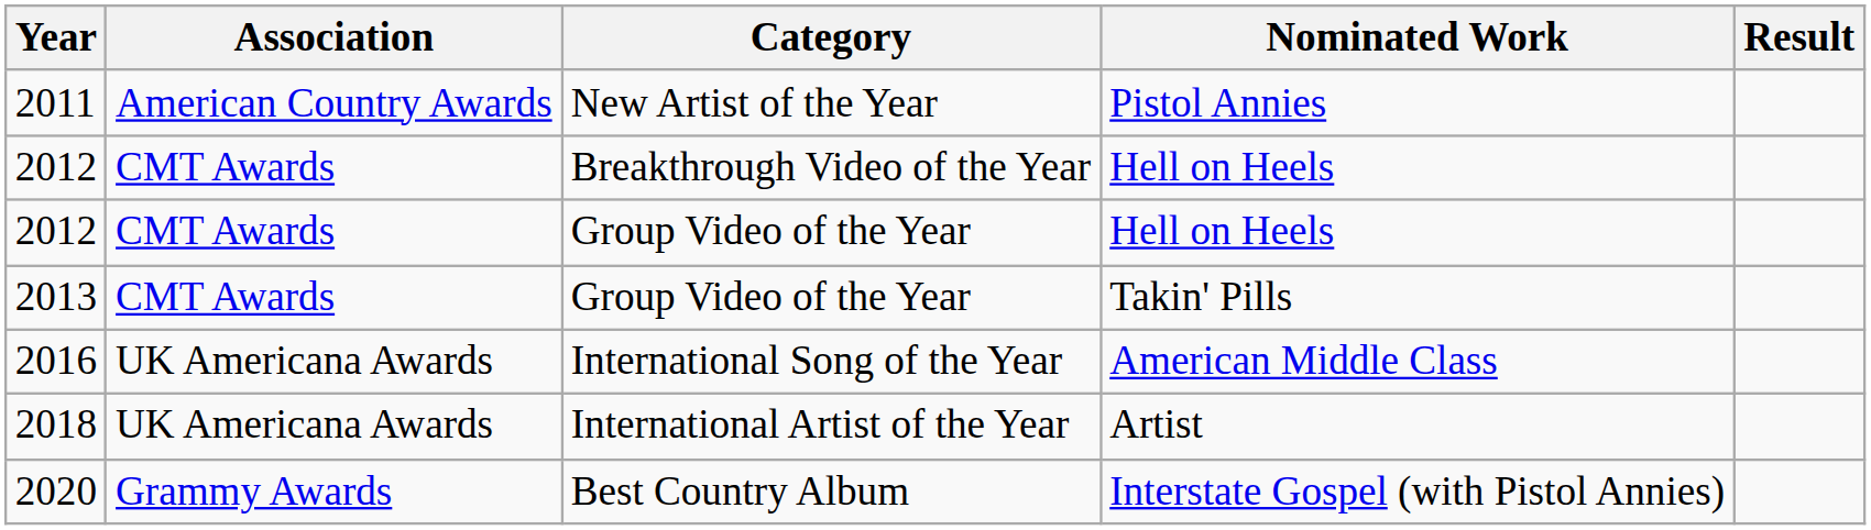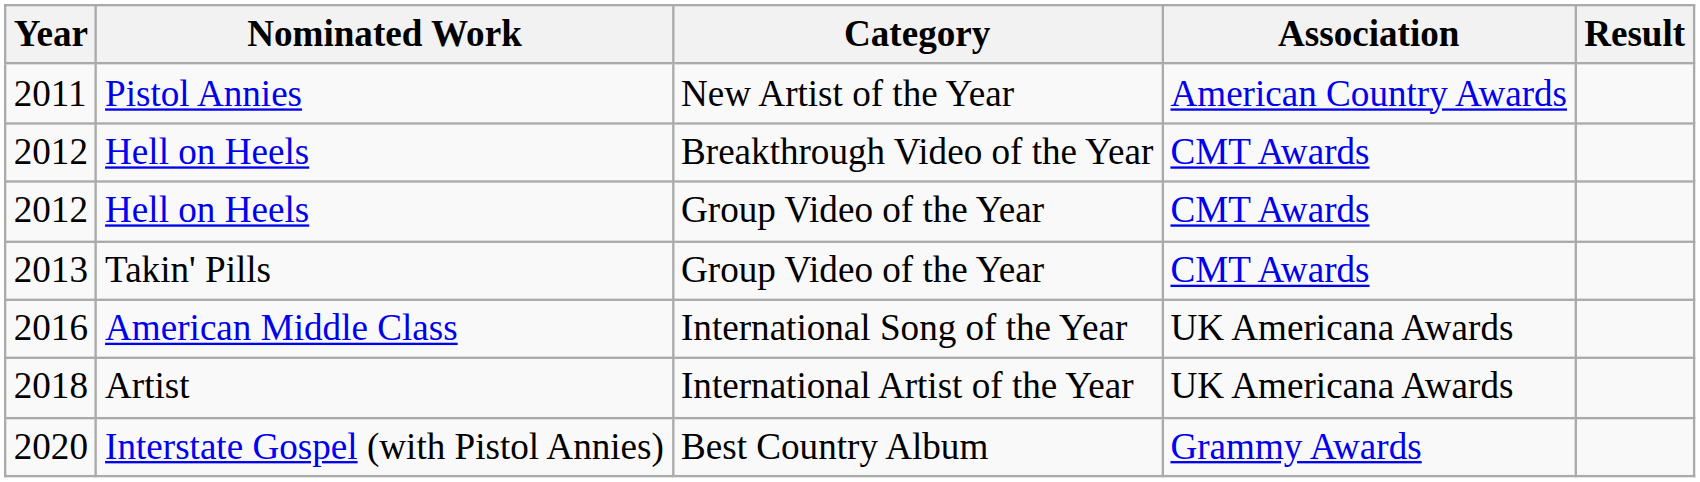columns swapped: Association <-> Nominated Work
